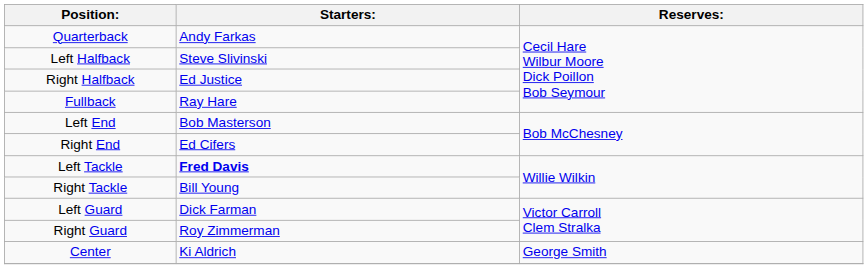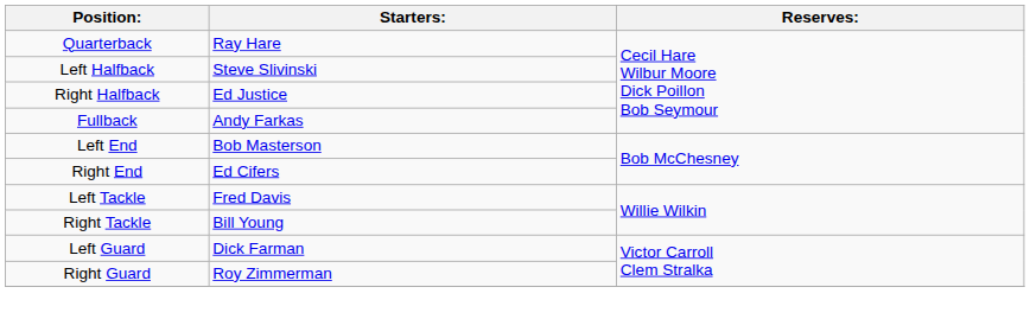Quarterback | Starters:: Andy Farkas -> Ray Hare
Fullback | Starters:: Ray Hare -> Andy Farkas
Left Tackle | Starters:: bold -> normal
- row: Center | Ki Aldrich | George Smith
